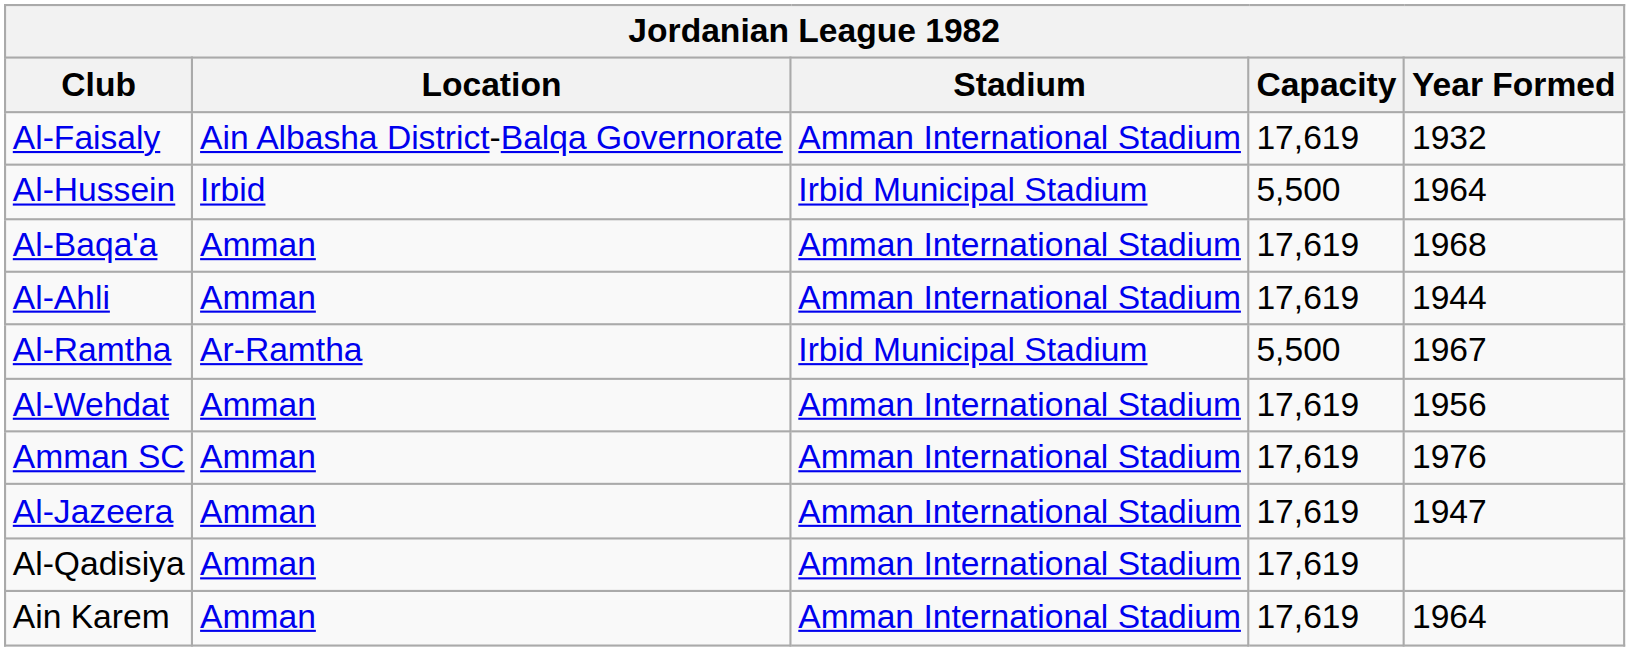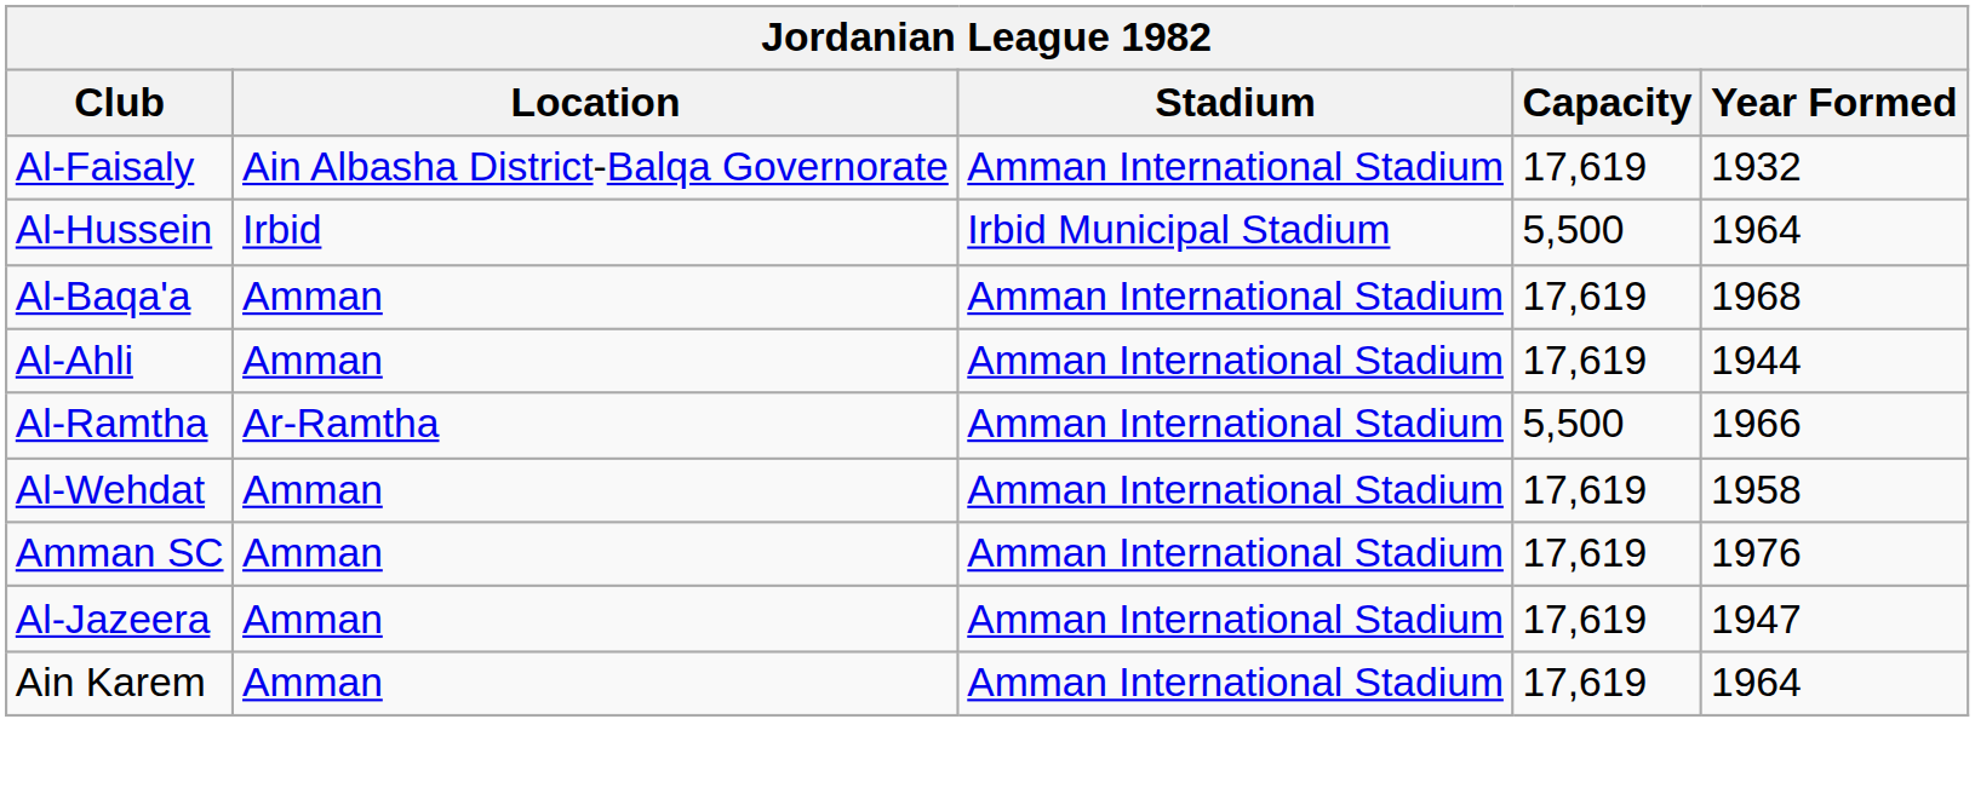Al-Ramtha | Stadium: Irbid Municipal Stadium -> Amman International Stadium
Al-Ramtha | Year Formed: 1967 -> 1966
Al-Wehdat | Year Formed: 1956 -> 1958
- row: Al-Qadisiya | Amman | Amman International Stadium | 17,619
